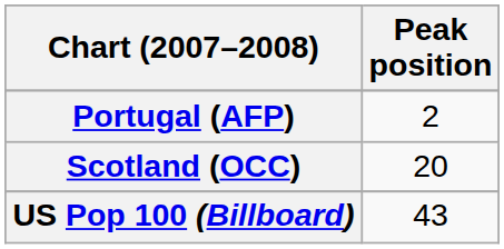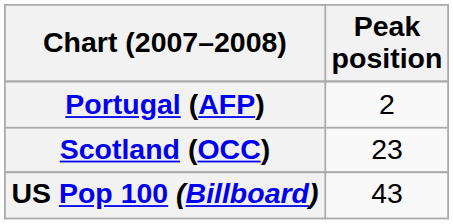Scotland (OCC) | Peak position: 20 -> 23
